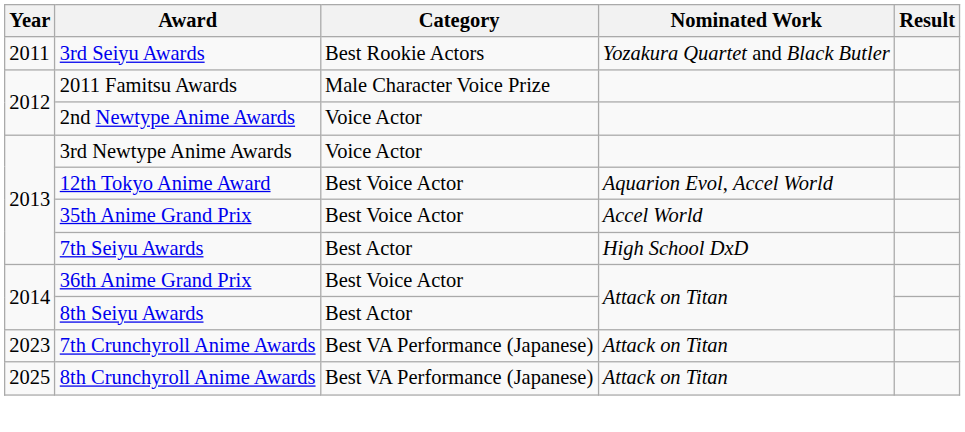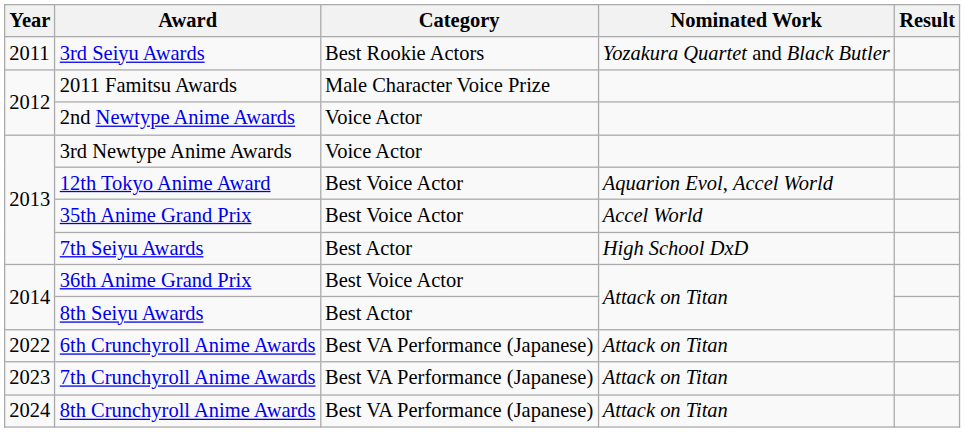+ row: 2022 | 6th Crunchyroll Anime Awards | Best VA Performance (Japanese) | Attack on Titan
8th Crunchyroll Anime Awards | Year: 2025 -> 2024
